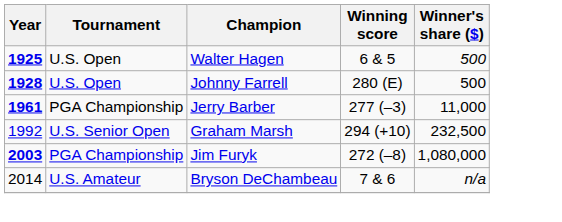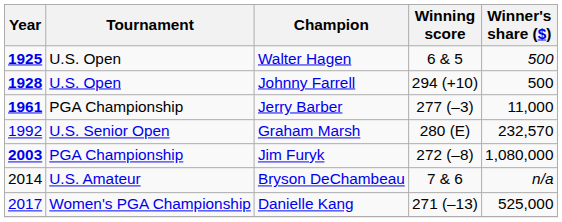Johnny Farrell | Winning score: 280 (E) -> 294 (+10)
Graham Marsh | Winning score: 294 (+10) -> 280 (E)
Graham Marsh | Winner's share ($): 232,500 -> 232,570
+ row: 2017 | Women's PGA Championship | Danielle Kang | 271 (–13) | 525,000
